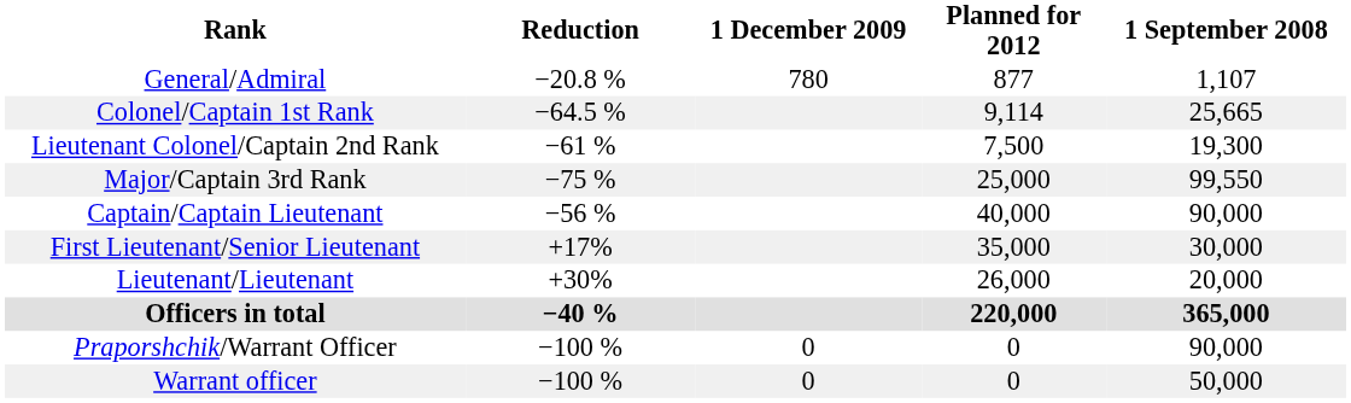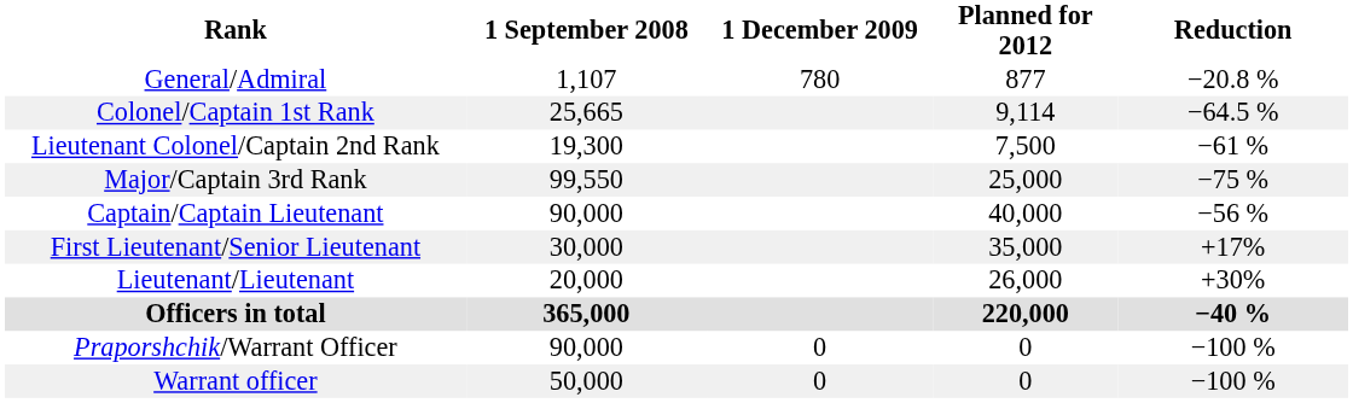columns swapped: 1 September 2008 <-> Reduction
